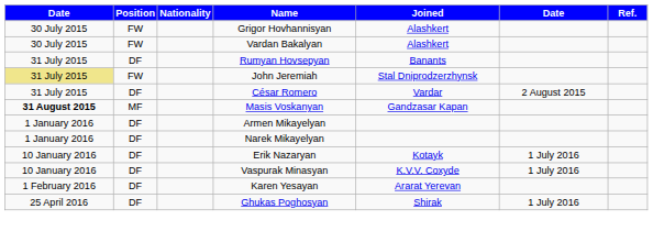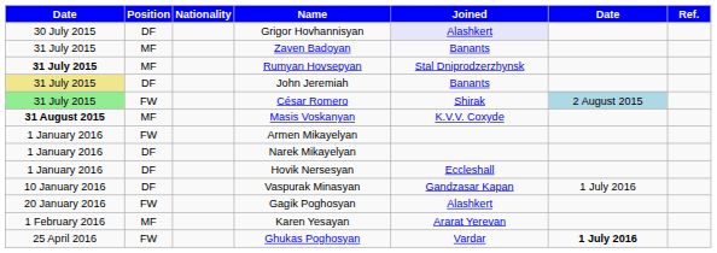Grigor Hovhannisyan | Position: FW -> DF
Grigor Hovhannisyan | Joined: no background -> lavender background
- row: 30 July 2015 | FW | Vardan Bakalyan | Alashkert
+ row: 31 July 2015 | MF | Zaven Badoyan | Banants
Rumyan Hovsepyan | column 1: normal -> bold
Rumyan Hovsepyan | Position: DF -> MF
Rumyan Hovsepyan | Joined: Banants -> Stal Dniprodzerzhynsk
John Jeremiah | Position: FW -> DF
John Jeremiah | Joined: Stal Dniprodzerzhynsk -> Banants
César Romero | column 1: no background -> lightgreen background
César Romero | Position: DF -> FW
César Romero | Joined: Vardar -> Shirak
César Romero | column 6: no background -> lightblue background
Masis Voskanyan | Joined: Gandzasar Kapan -> K.V.V. Coxyde
Armen Mikayelyan | Position: DF -> FW
+ row: 1 January 2016 | DF | Hovik Nersesyan | Eccleshall
- row: 10 January 2016 | DF | Erik Nazaryan | Kotayk | 1 July 2016
Vaspurak Minasyan | Joined: K.V.V. Coxyde -> Gandzasar Kapan
+ row: 20 January 2016 | FW | Gagik Poghosyan | Alashkert
Karen Yesayan | Position: DF -> MF
Ghukas Poghosyan | Position: DF -> FW
Ghukas Poghosyan | Joined: Shirak -> Vardar
Ghukas Poghosyan | column 6: normal -> bold
